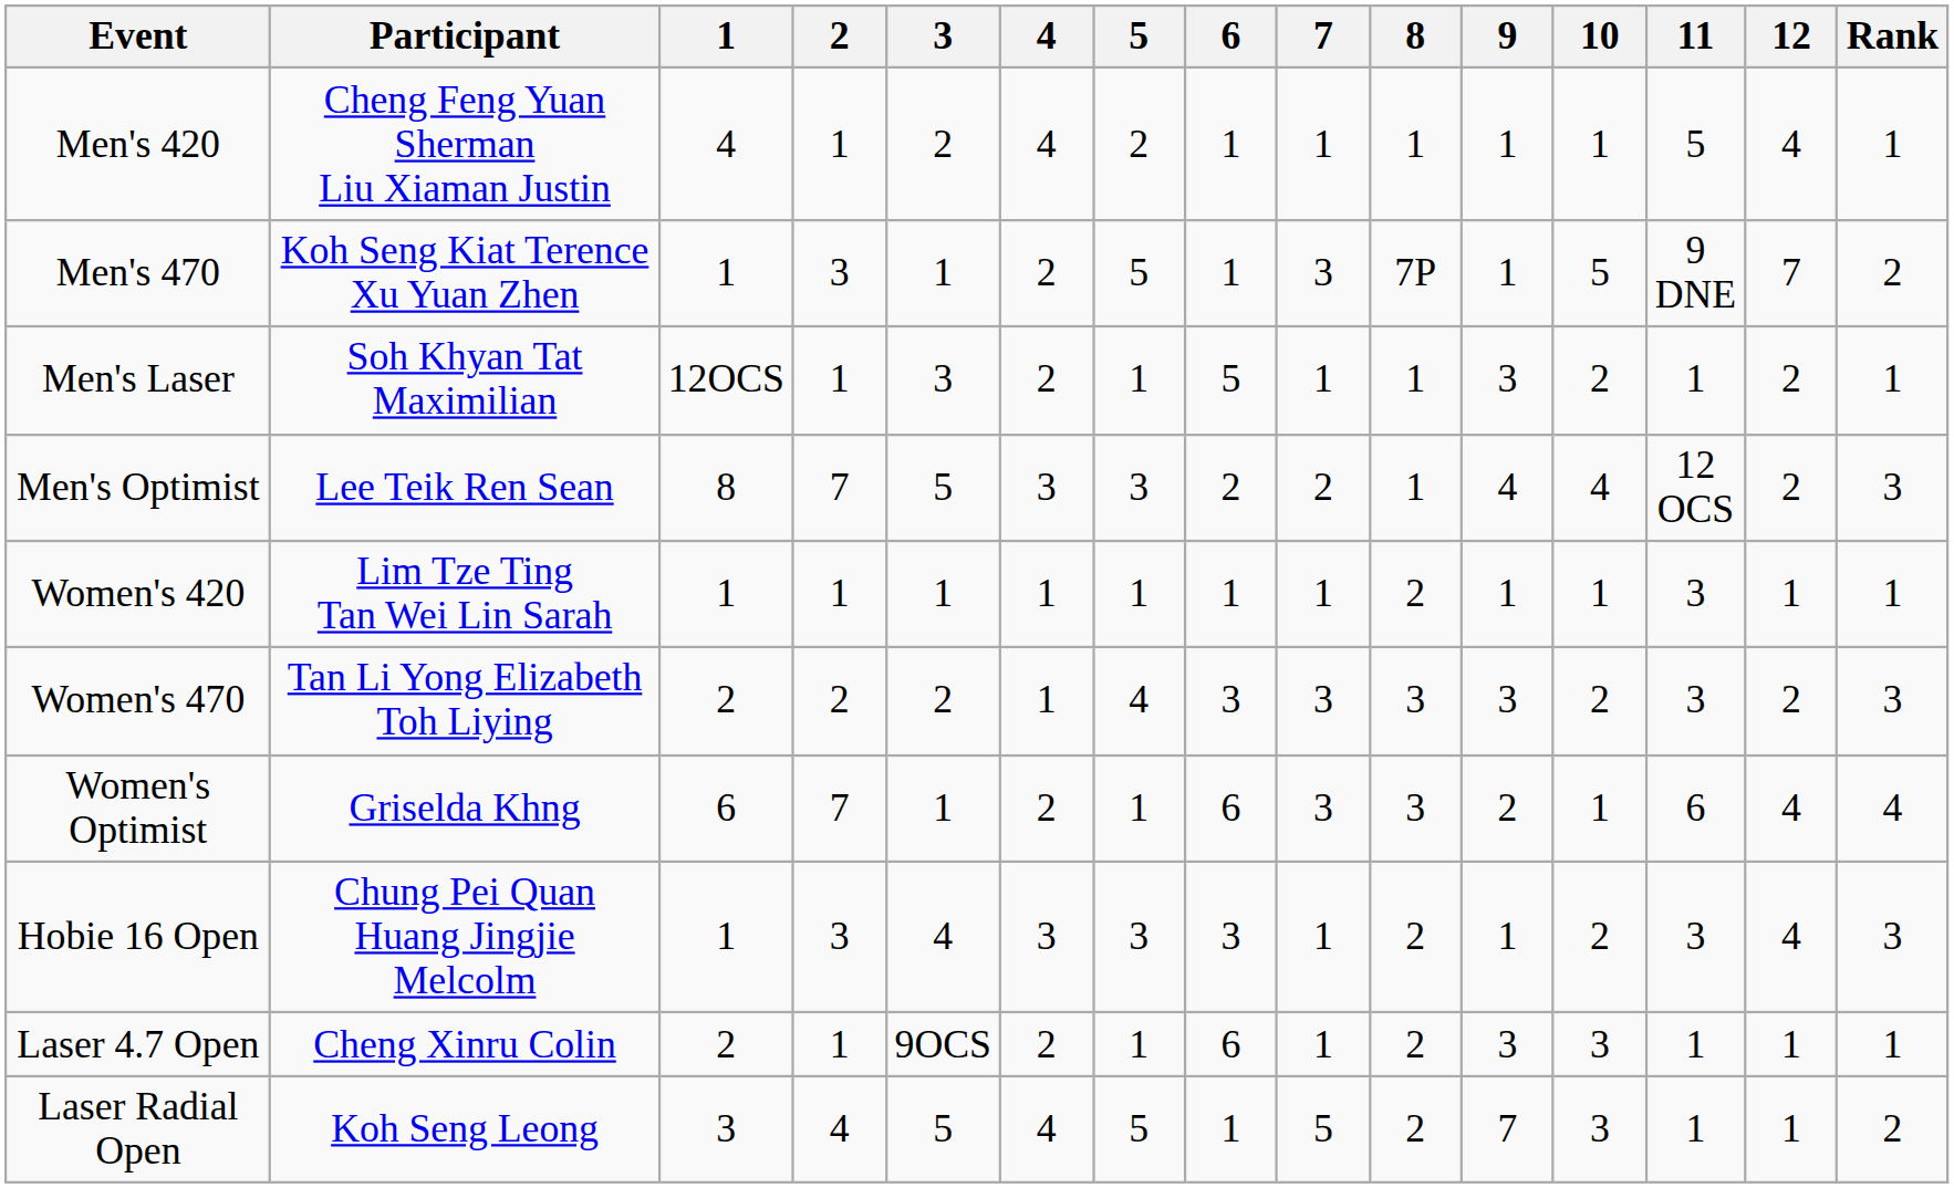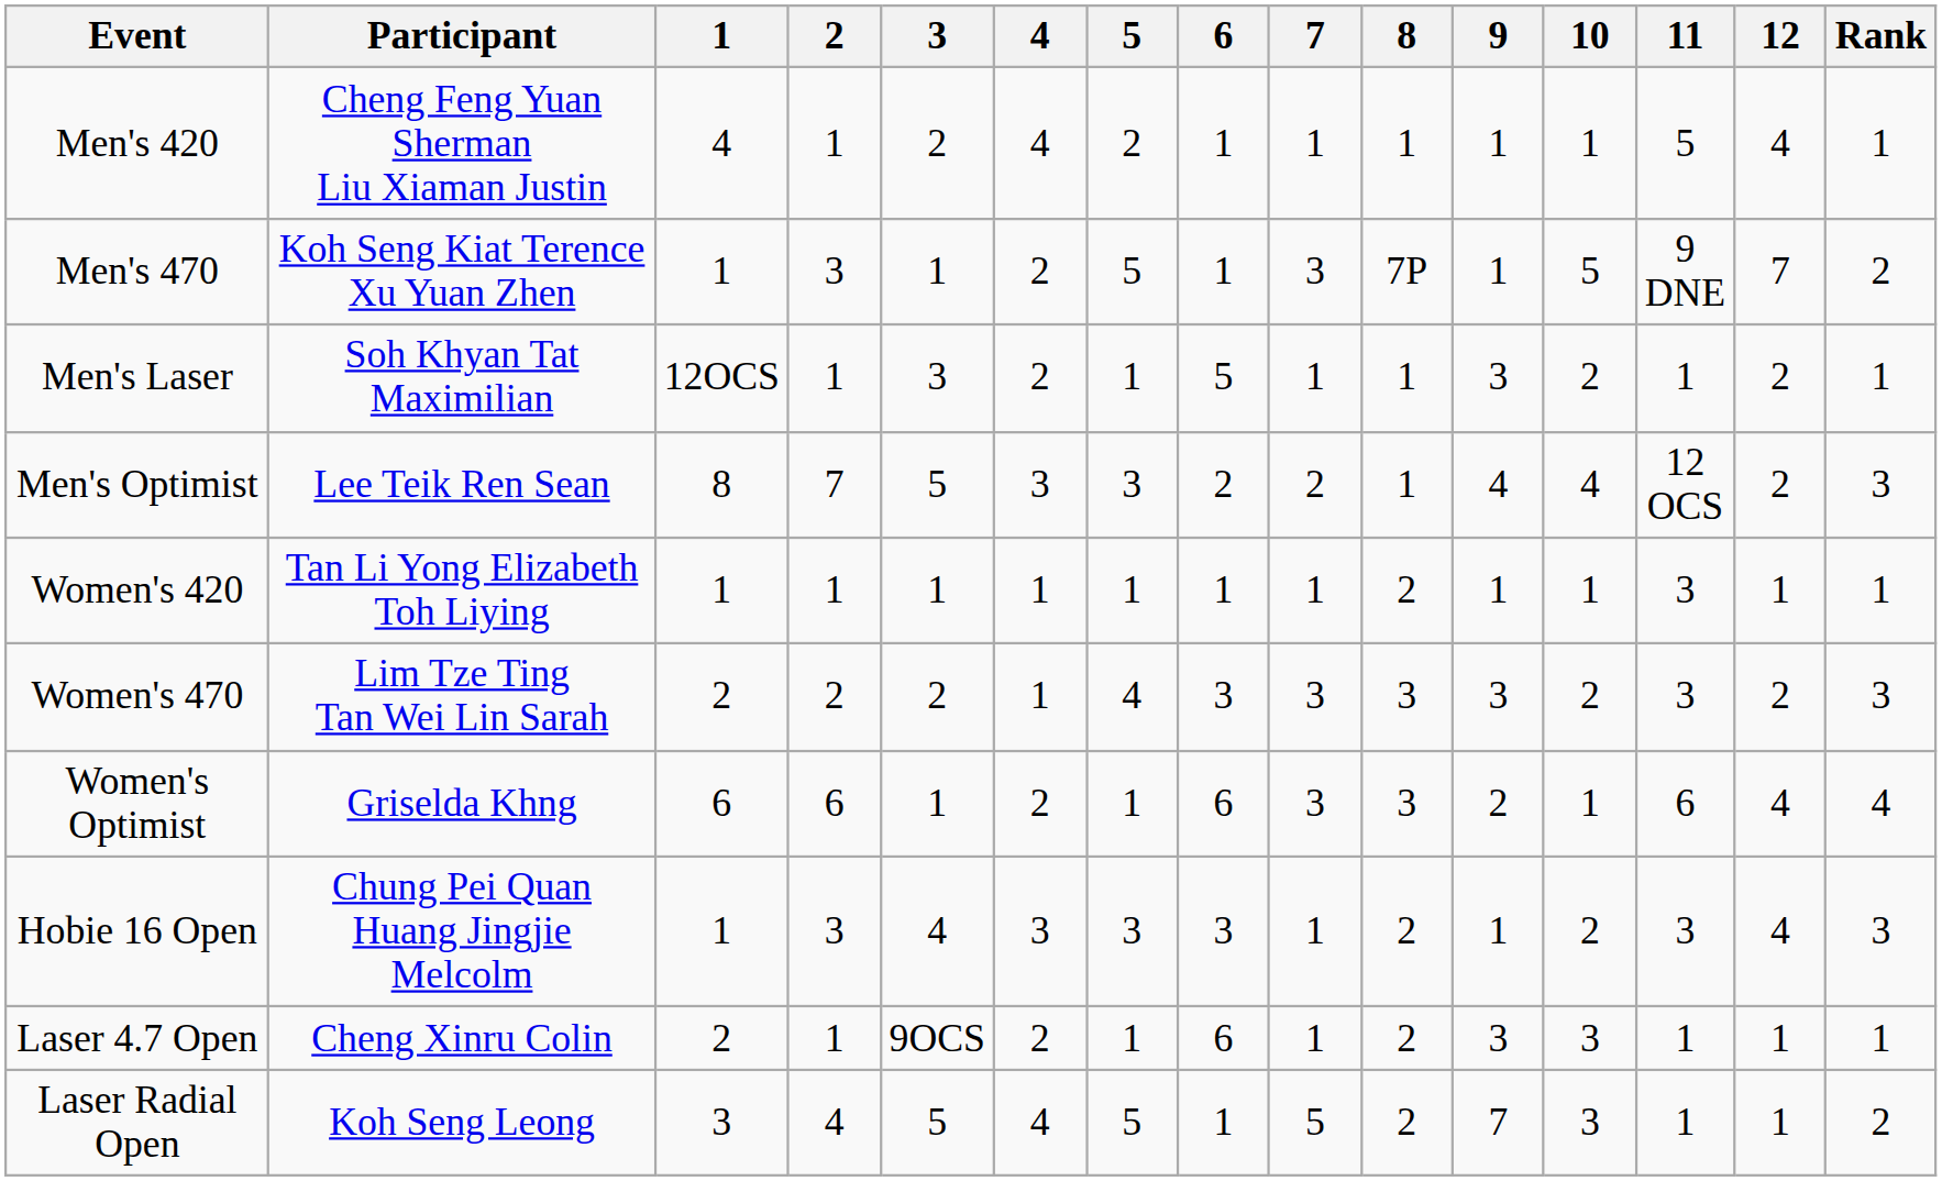Women's 420 | Participant: Lim Tze Ting Tan Wei Lin Sarah -> Tan Li Yong Elizabeth Toh Liying
Women's 470 | Participant: Tan Li Yong Elizabeth Toh Liying -> Lim Tze Ting Tan Wei Lin Sarah
Women's Optimist | 2: 7 -> 6
